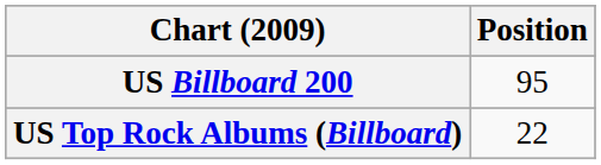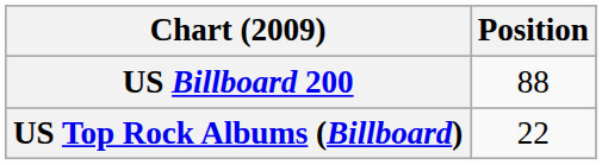US Billboard 200 | Position: 95 -> 88
